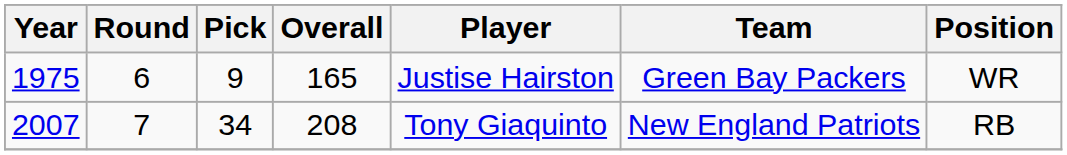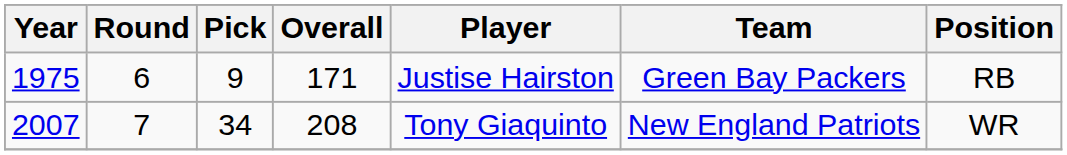1975 | Overall: 165 -> 171
1975 | Position: WR -> RB
2007 | Position: RB -> WR
